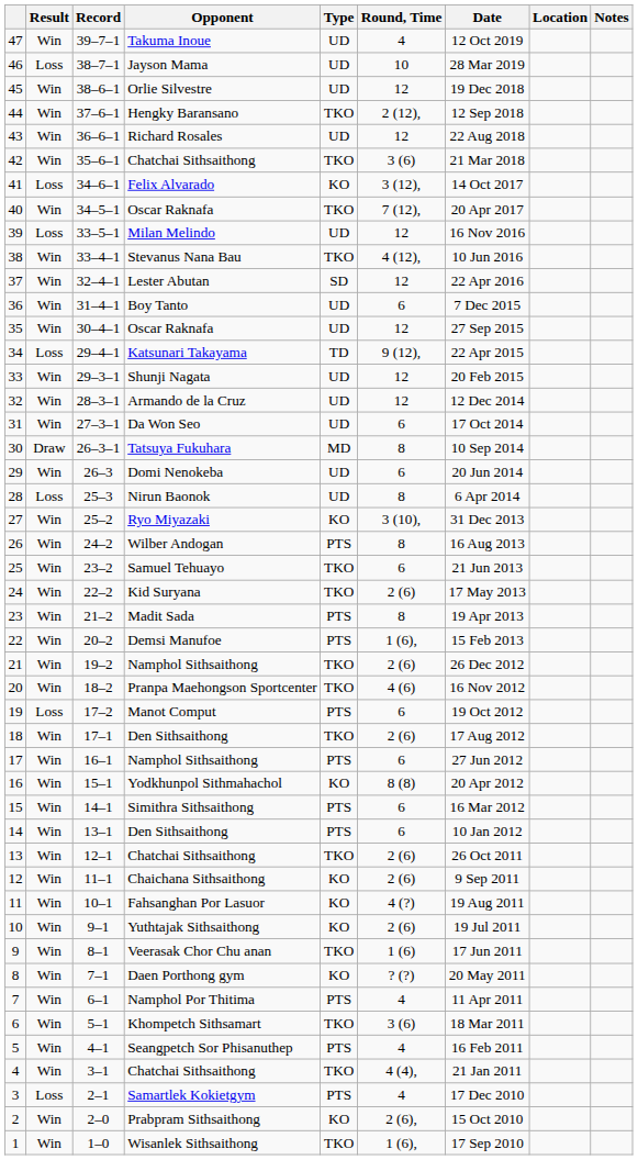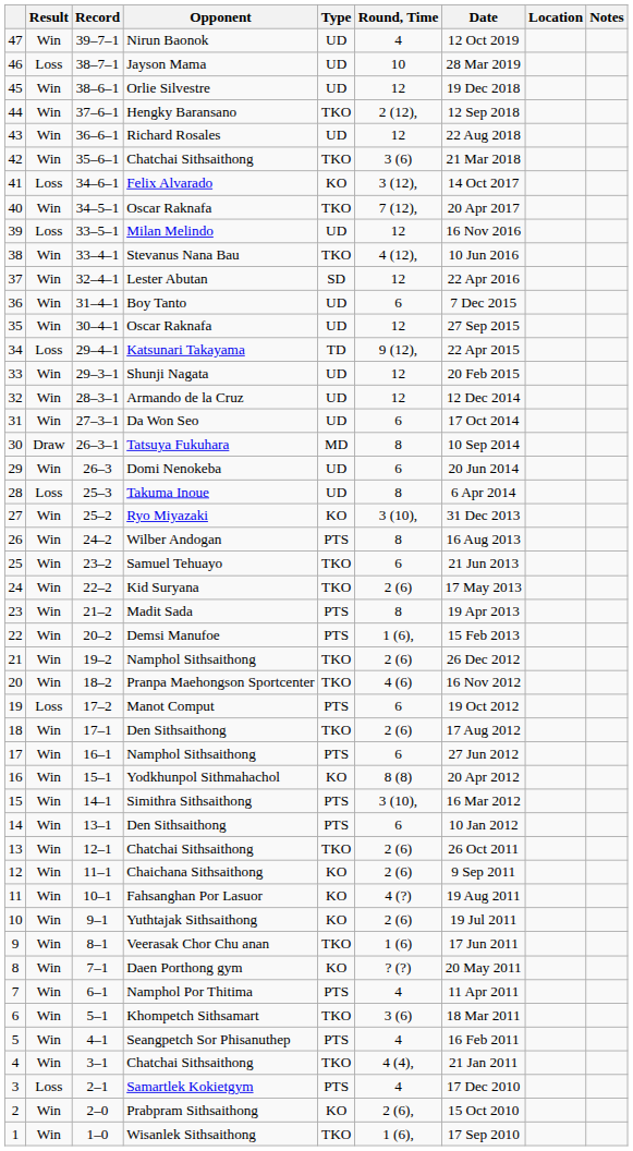47 | Opponent: Takuma Inoue -> Nirun Baonok
28 | Opponent: Nirun Baonok -> Takuma Inoue
15 | Round, Time: 6 -> 3 (10),
